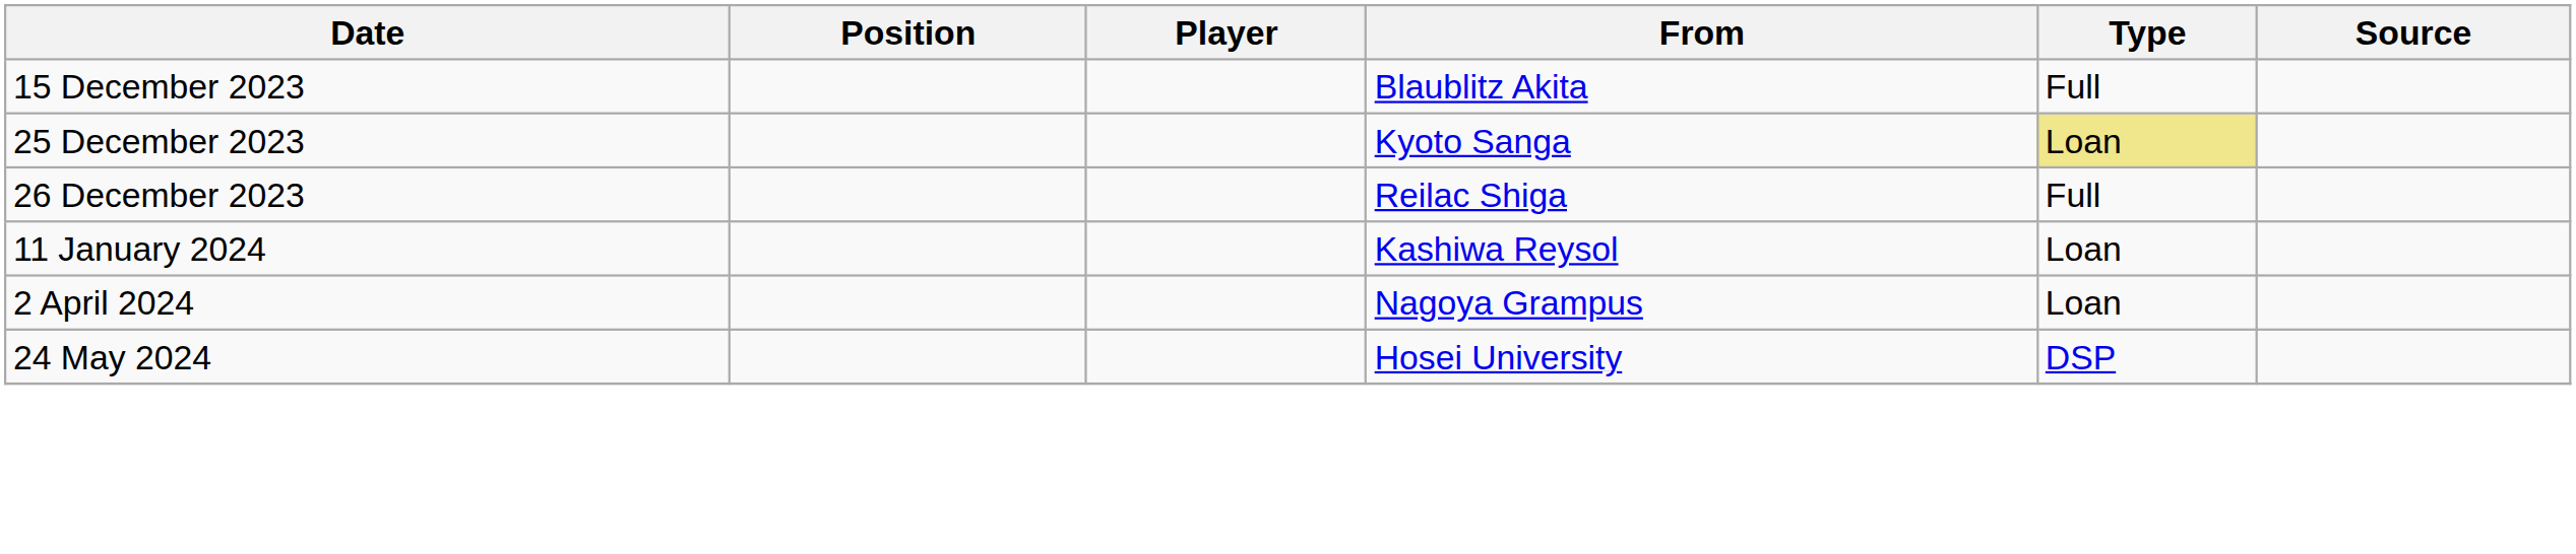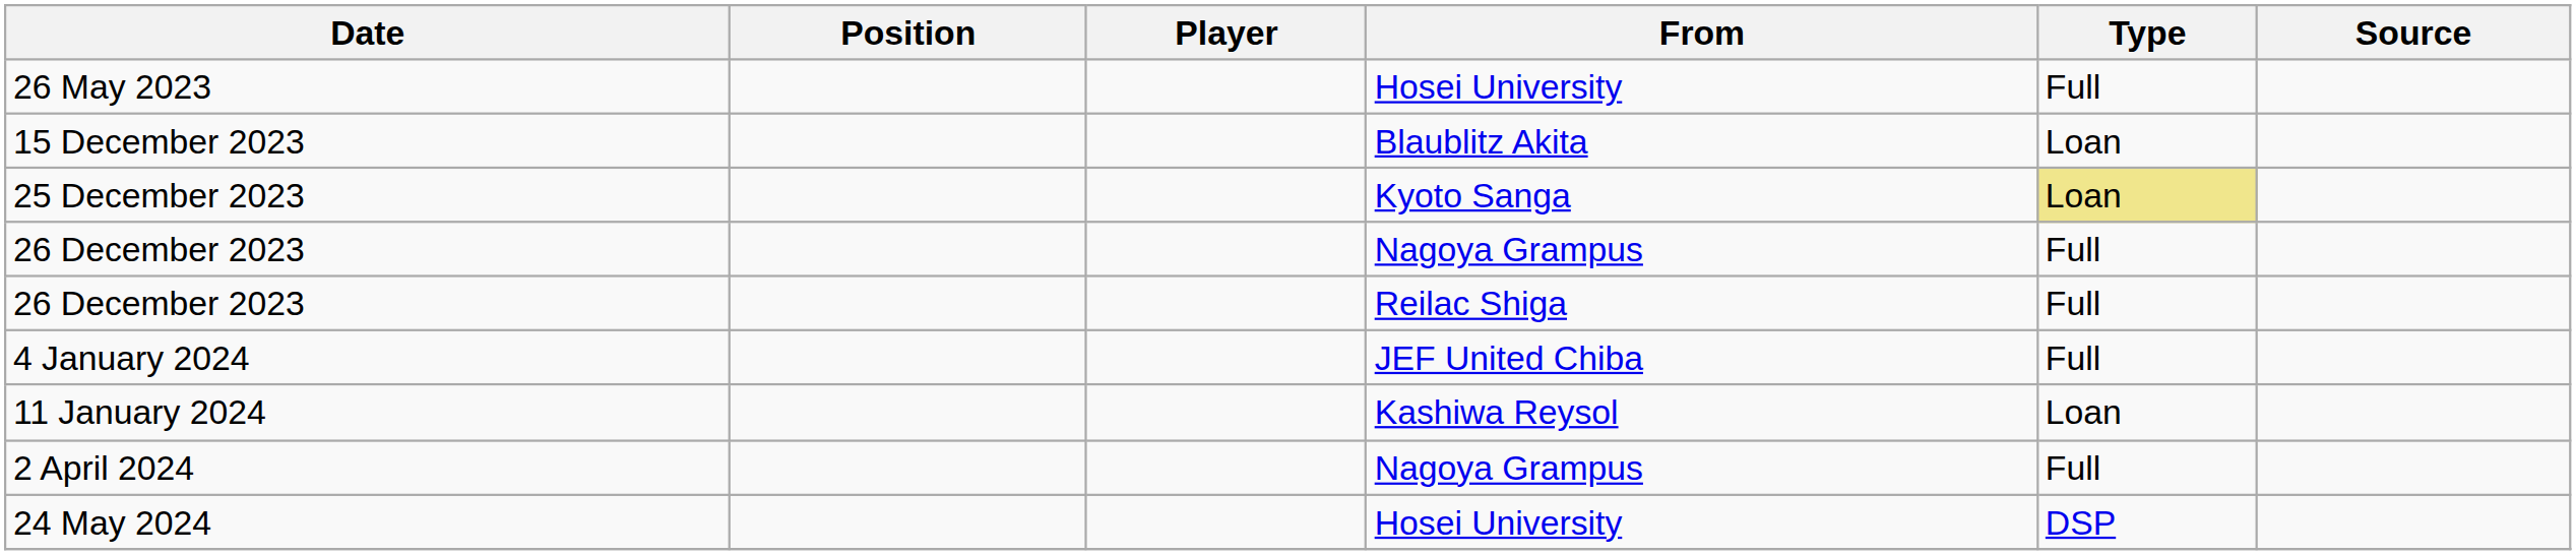+ row: 26 May 2023 | Hosei University | Full
15 December 2023 | Type: Full -> Loan
+ row: 26 December 2023 | Nagoya Grampus | Full
+ row: 4 January 2024 | JEF United Chiba | Full
2 April 2024 | Type: Loan -> Full
